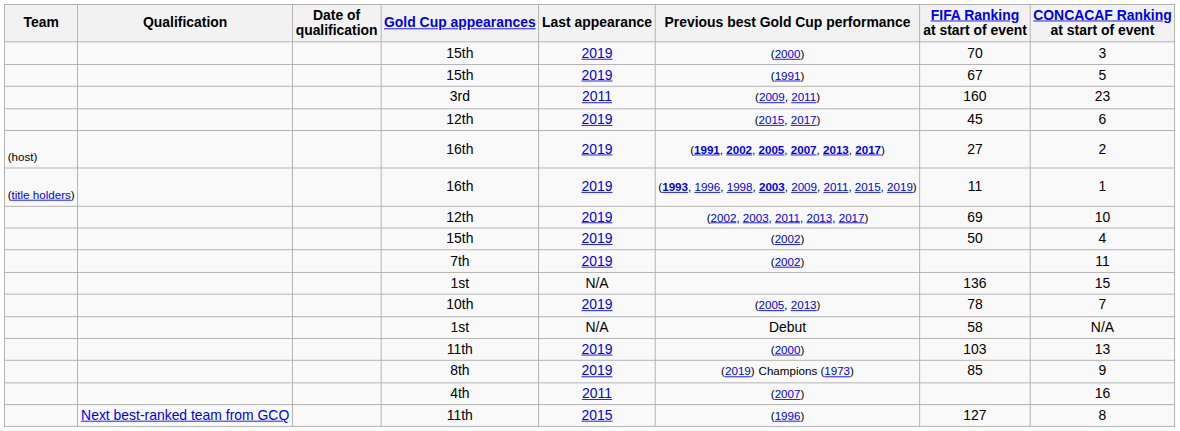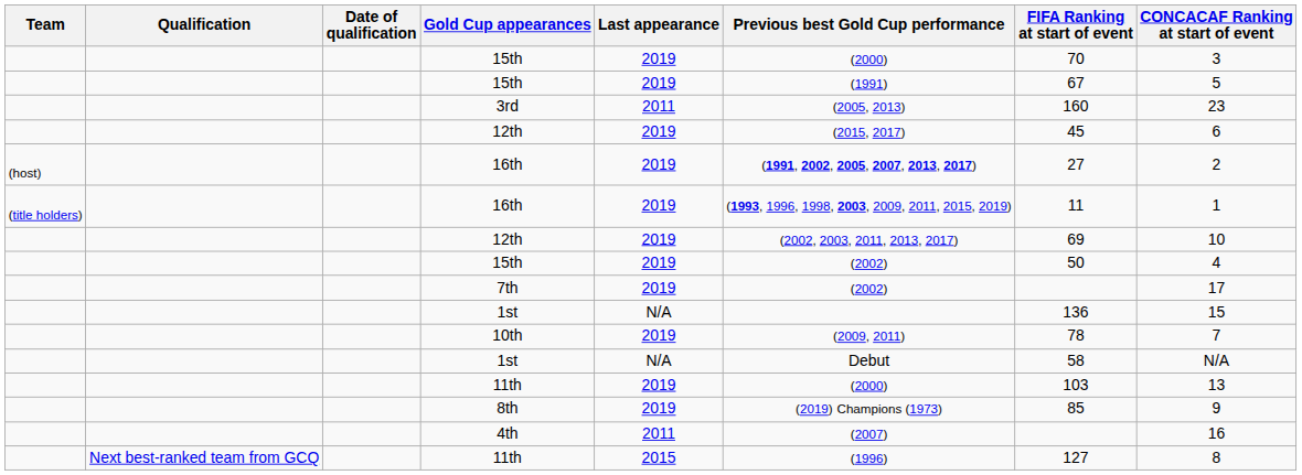3rd | Previous best Gold Cup performance: (2009, 2011) -> (2005, 2013)
7th | CONCACAF Ranking at start of event: 11 -> 17
10th | Previous best Gold Cup performance: (2005, 2013) -> (2009, 2011)
